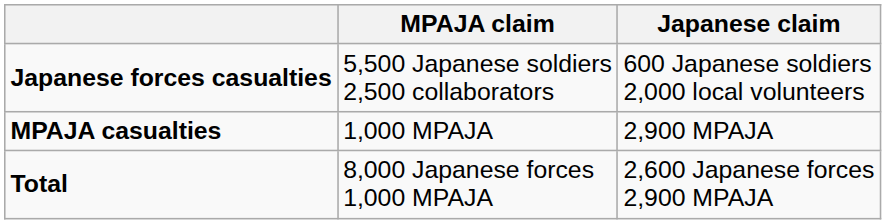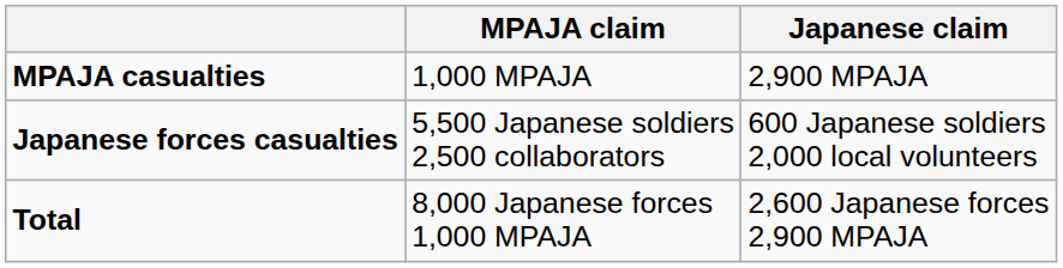rows swapped: Japanese forces casualties <-> MPAJA casualties
